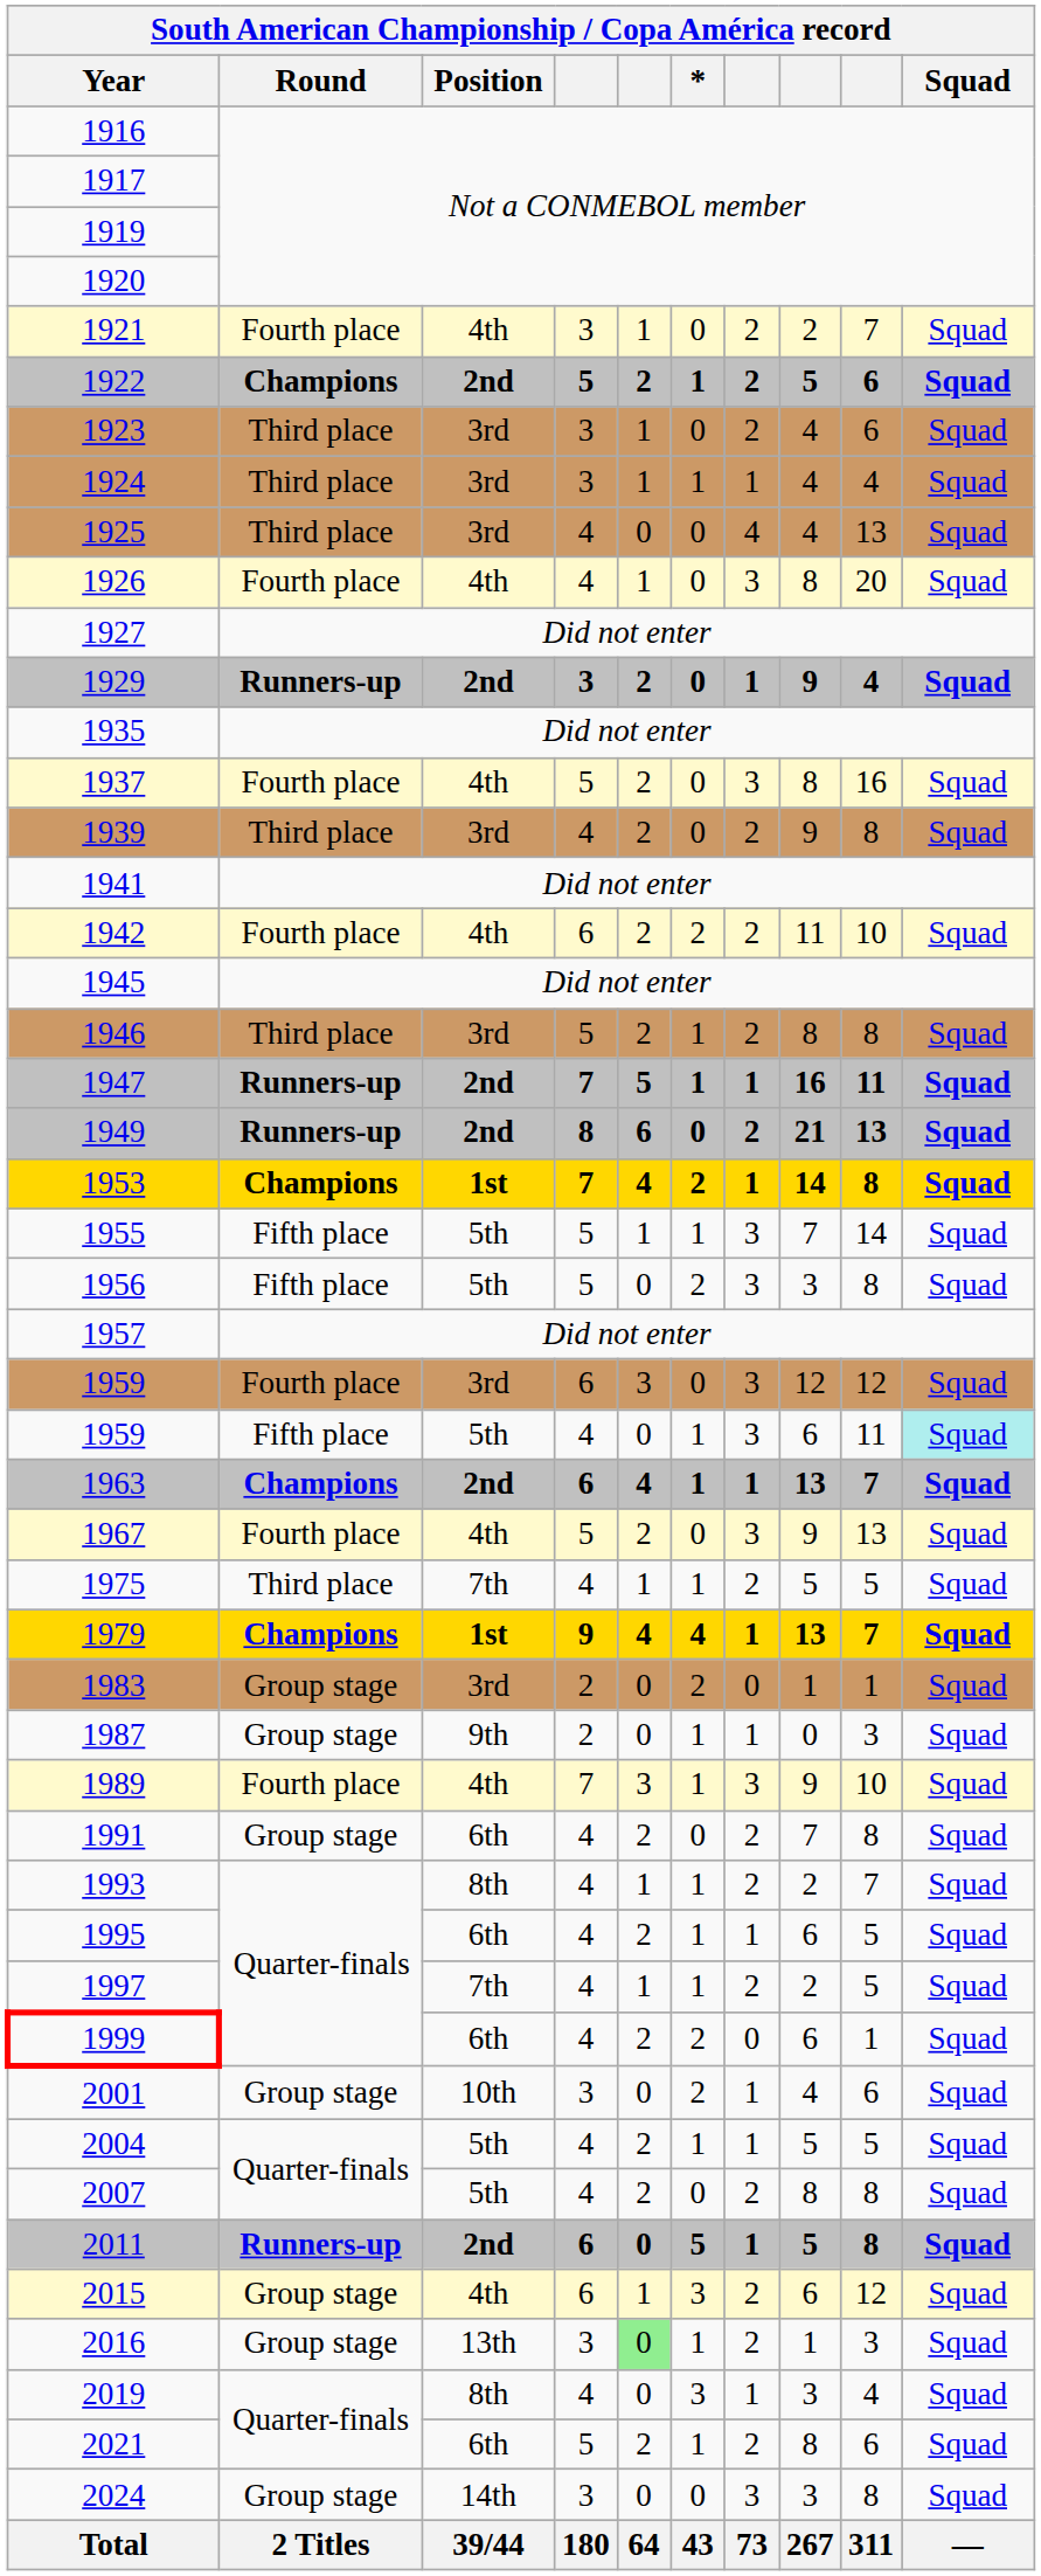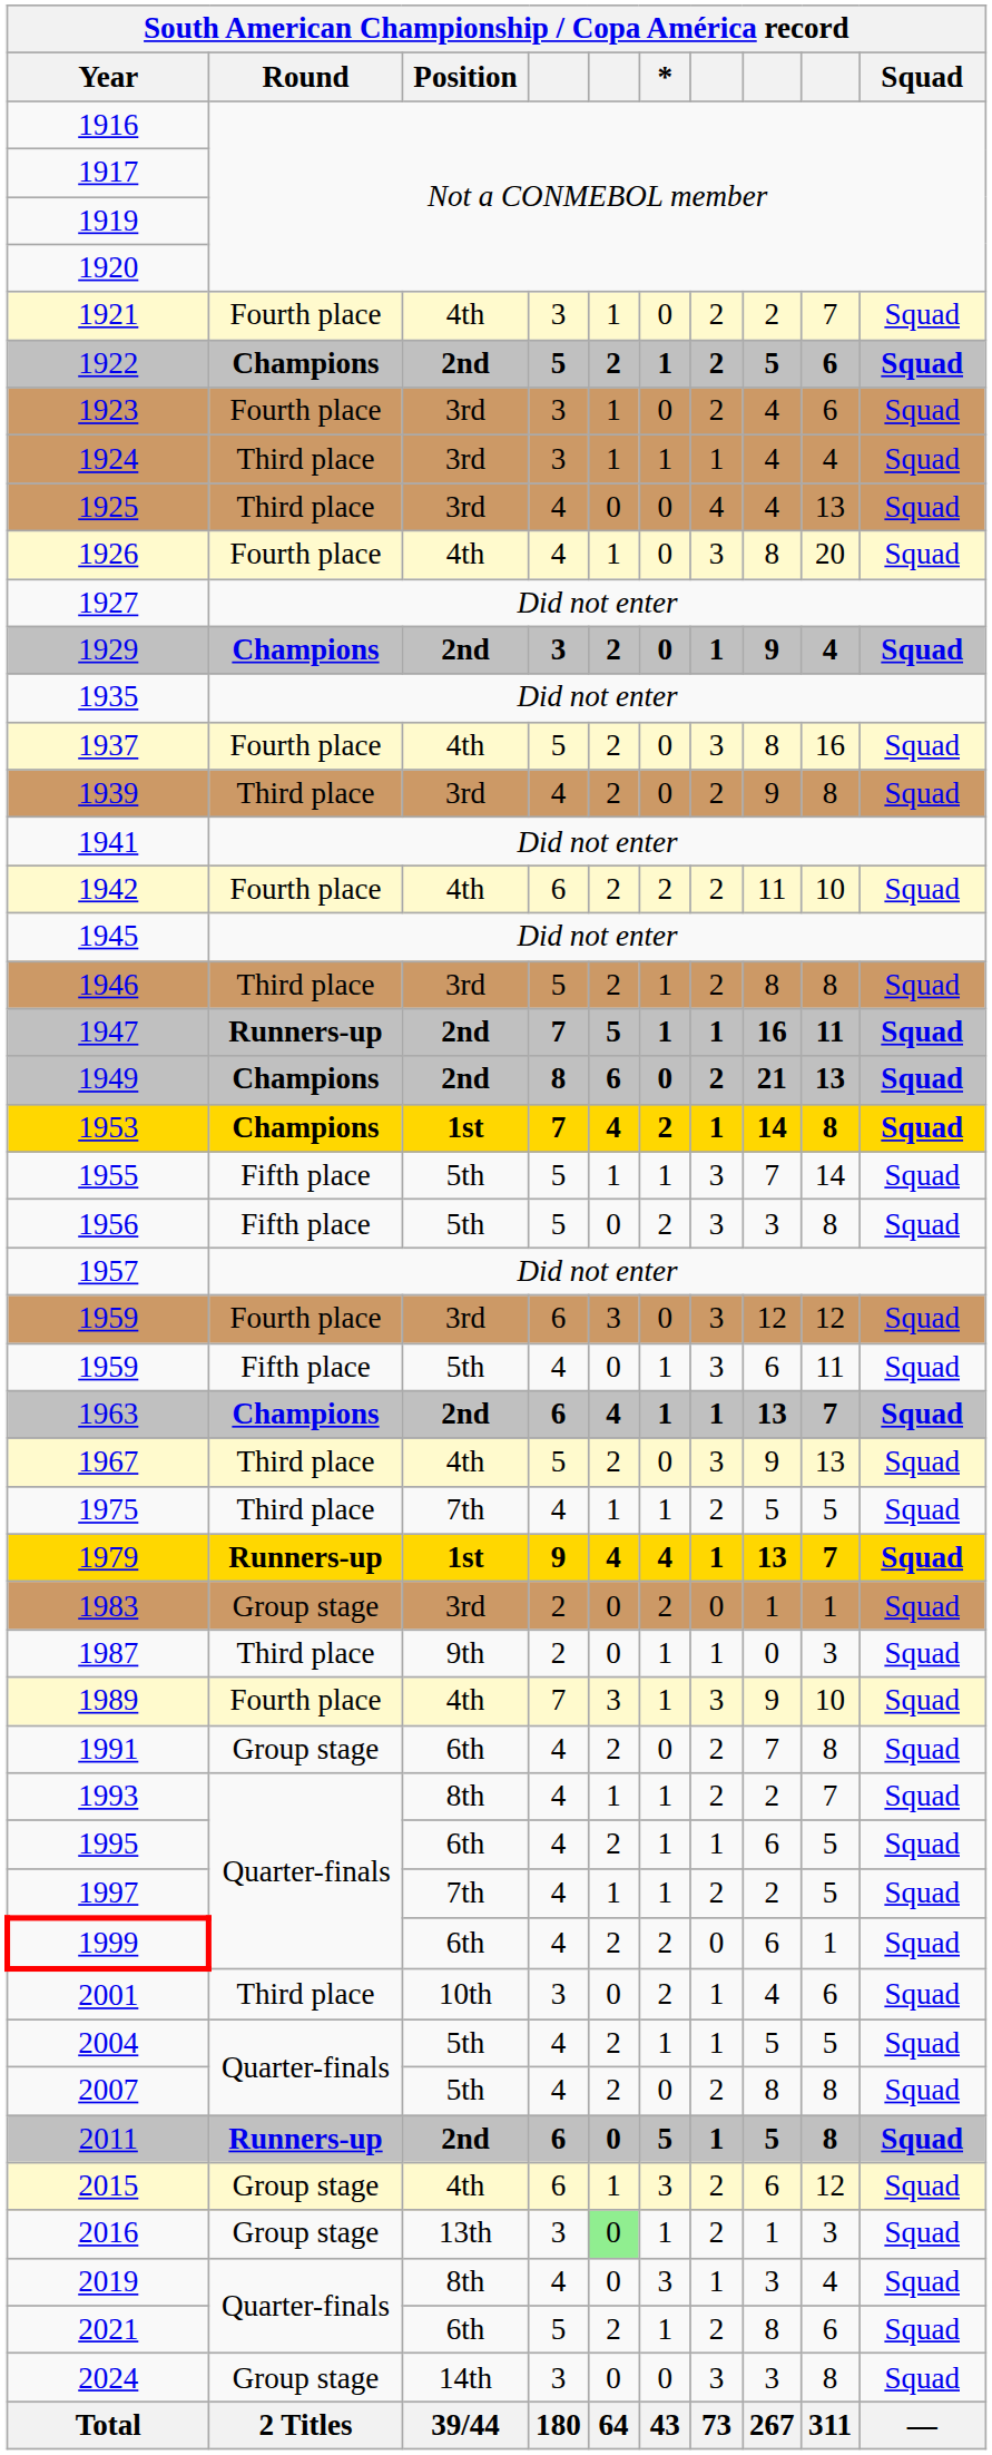1923 | Round: Third place -> Fourth place
1929 | Round: Runners-up -> Champions
1949 | Round: Runners-up -> Champions
1959 / 5th | Squad: paleturquoise background -> no background
1967 | Round: Fourth place -> Third place
1979 | Round: Champions -> Runners-up
1987 | Round: Group stage -> Third place
2001 | Round: Group stage -> Third place
